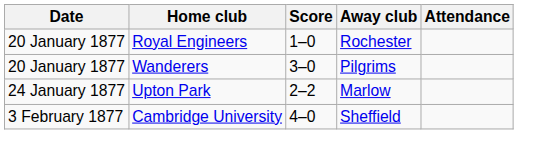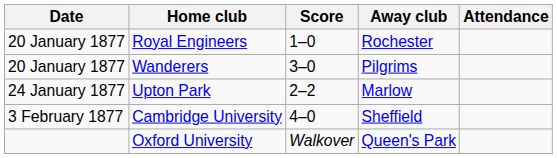+ row: Oxford University | Walkover | Queen's Park
